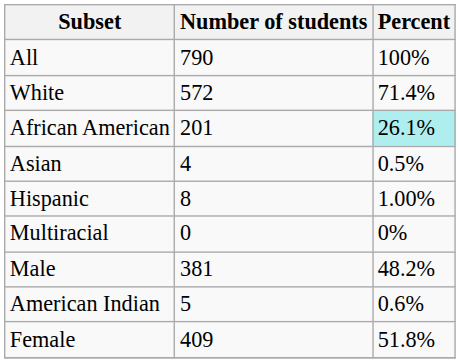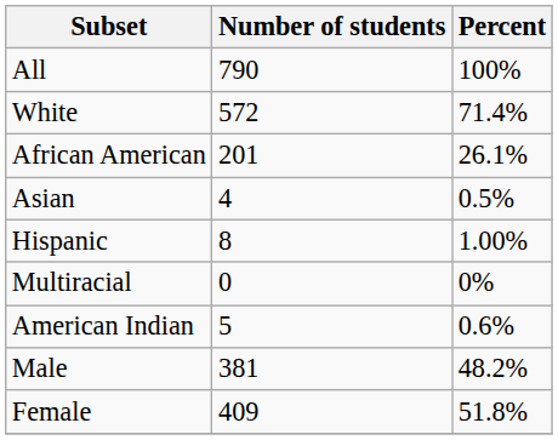African American | Percent: paleturquoise background -> no background
rows swapped: American Indian <-> Male
